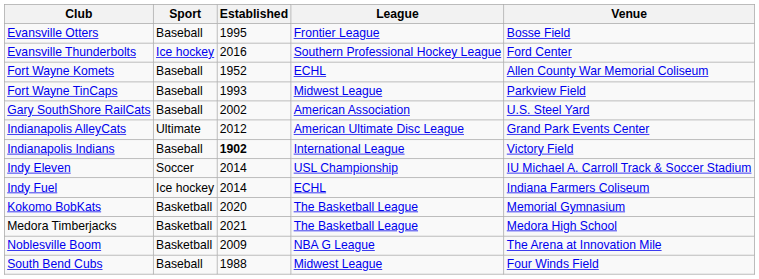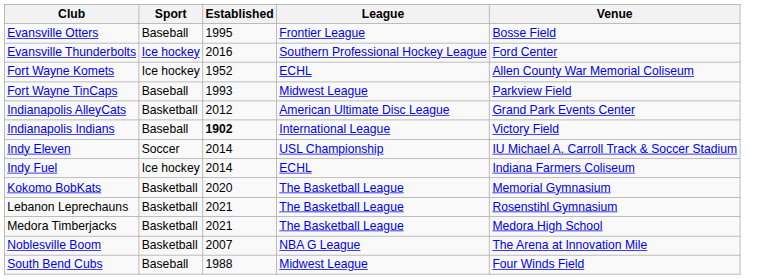Fort Wayne Komets | Sport: Baseball -> Ice hockey
- row: Gary SouthShore RailCats | Baseball | 2002 | American Association | U.S. Steel Yard
Indianapolis AlleyCats | Sport: Ultimate -> Basketball
+ row: Lebanon Leprechauns | Basketball | 2021 | The Basketball League | Rosenstihl Gymnasium
Noblesville Boom | Established: 2009 -> 2007
